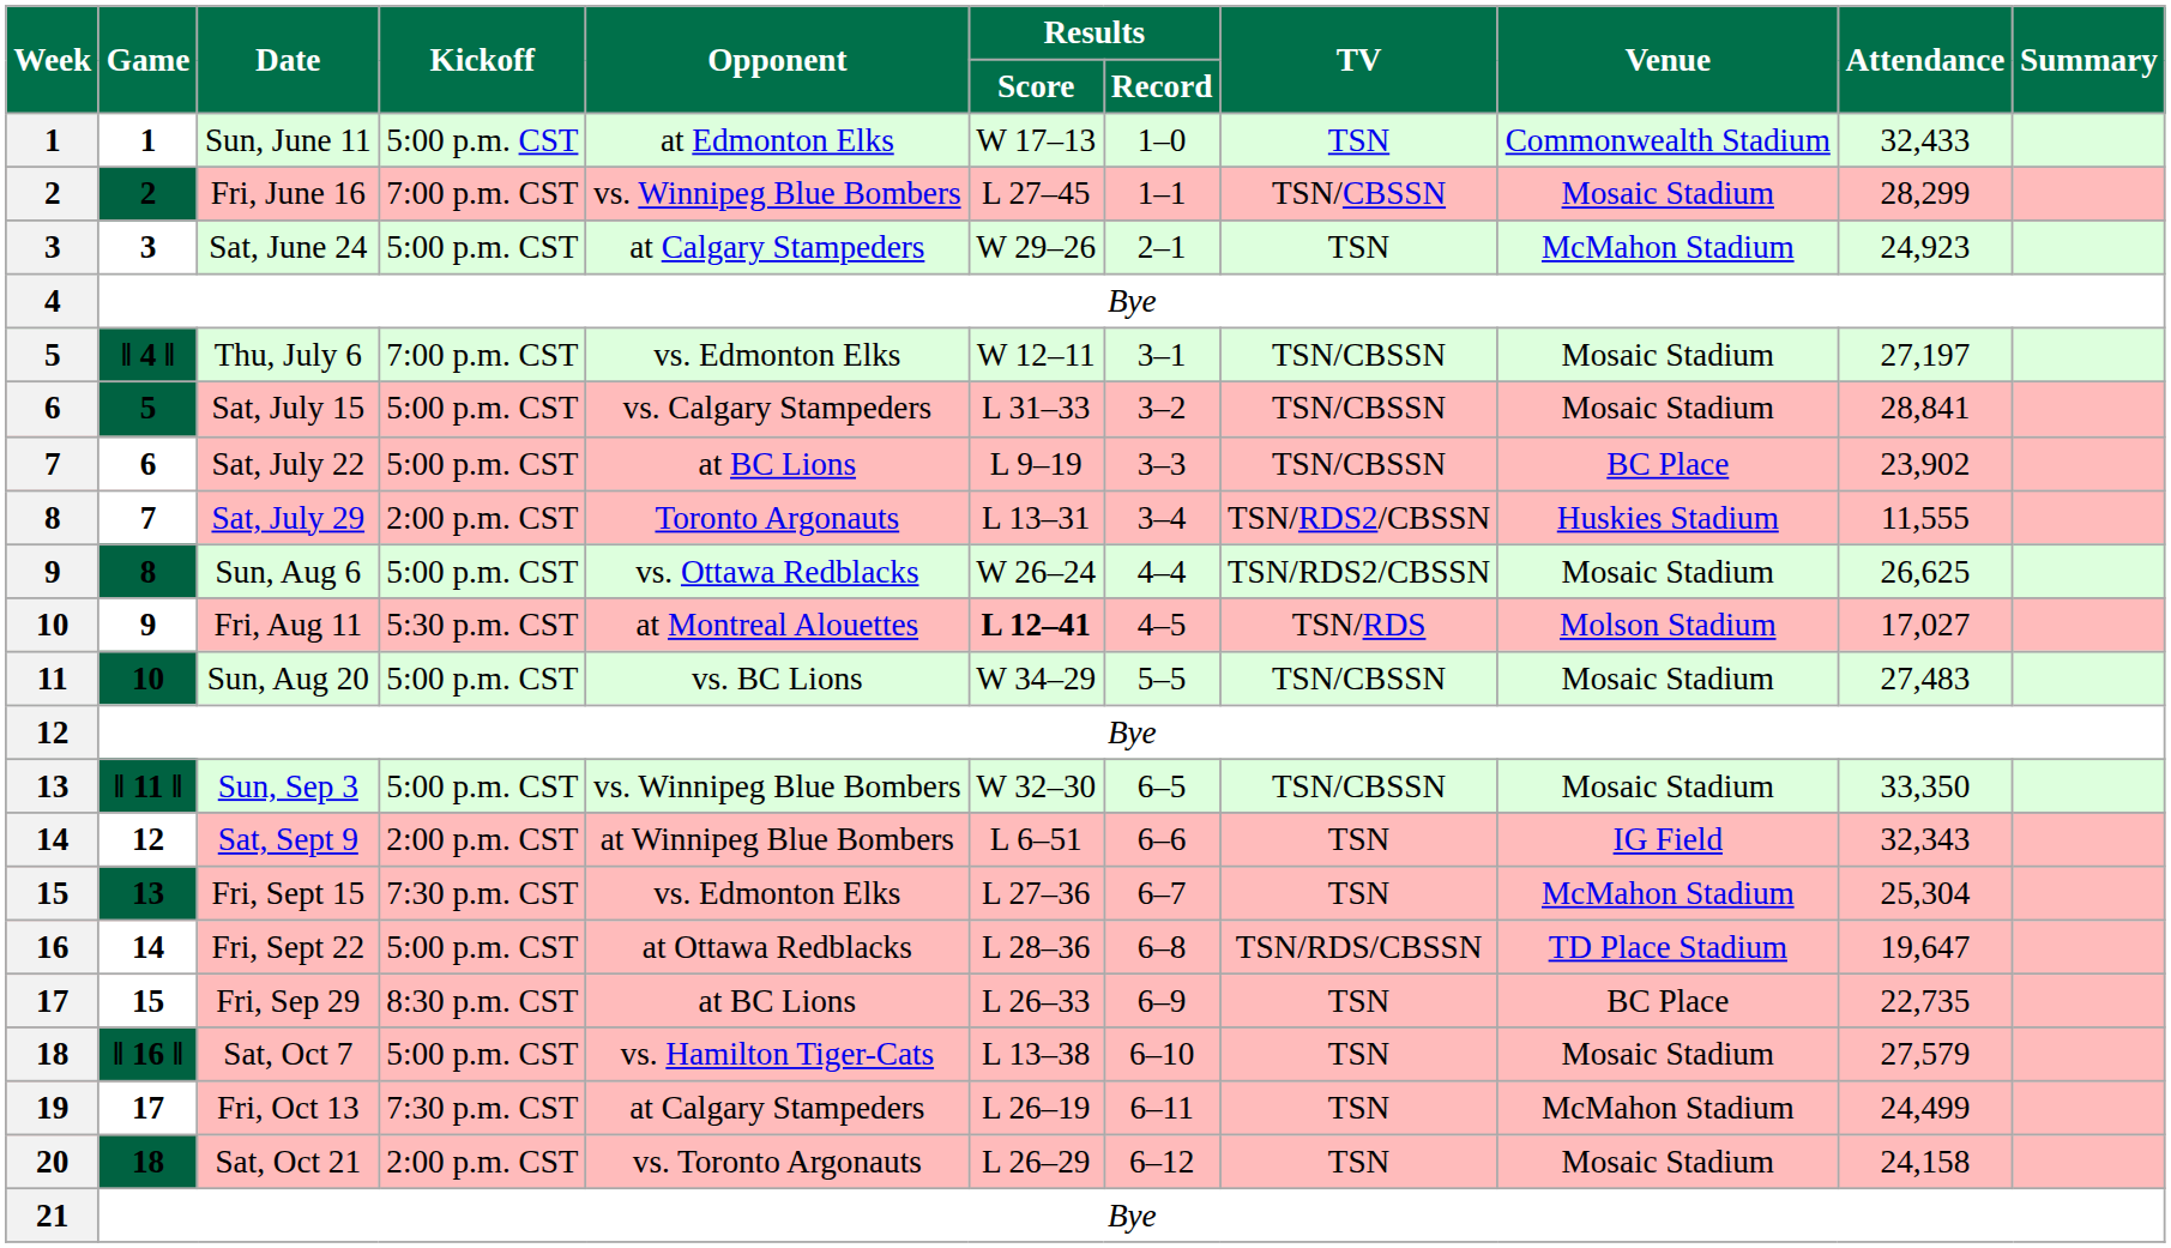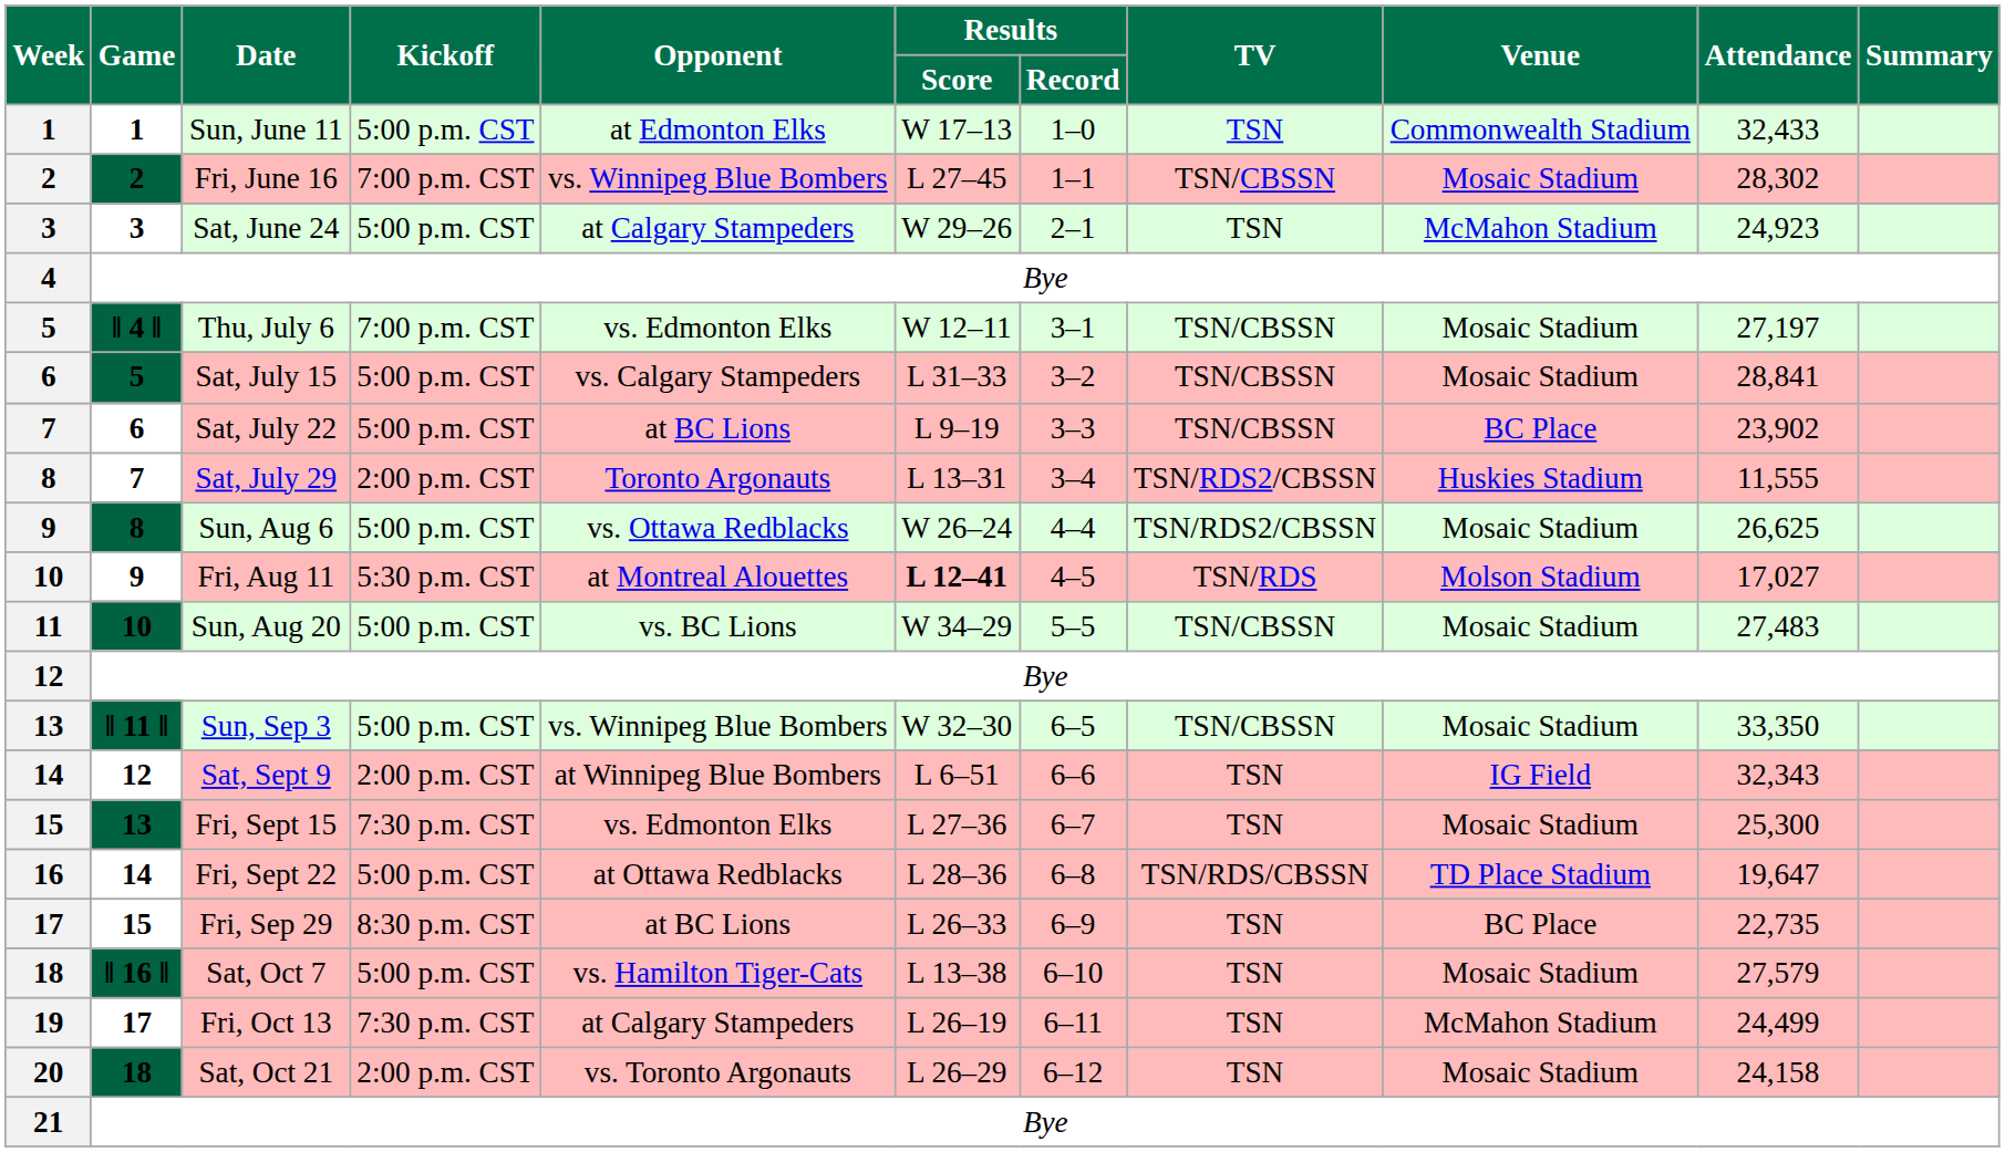Fri, June 16 | Attendance: 28,299 -> 28,302
Fri, Sept 15 | Venue: McMahon Stadium -> Mosaic Stadium
Fri, Sept 15 | Attendance: 25,304 -> 25,300
